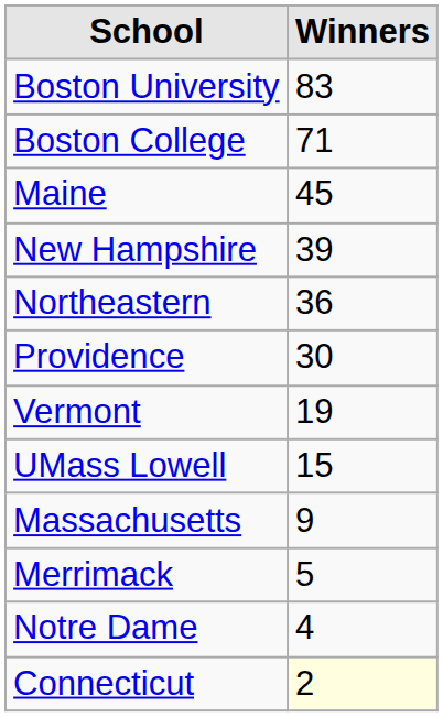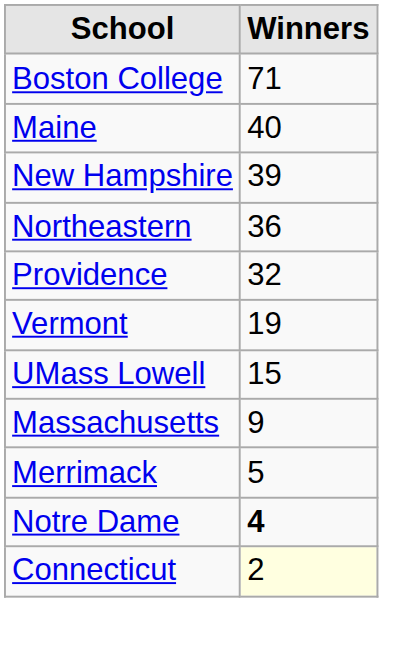- row: Boston University | 83
Maine | Winners: 45 -> 40
Providence | Winners: 30 -> 32
Notre Dame | Winners: normal -> bold
